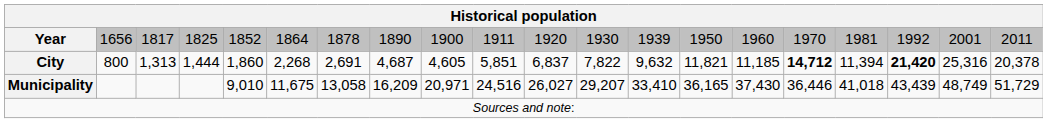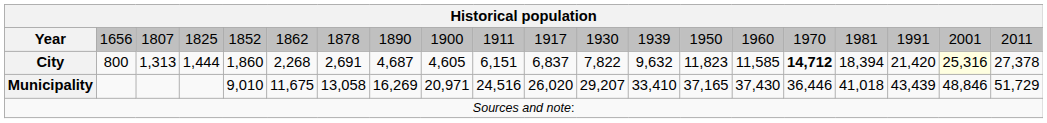Year | column 3: 1817 -> 1807
Year | column 6: 1864 -> 1862
Year | column 11: 1920 -> 1917
Year | column 18: 1992 -> 1991
City | column 10: 5,851 -> 6,151
City | column 14: 11,821 -> 11,823
City | column 15: 11,185 -> 11,585
City | column 17: 11,394 -> 18,394
City | column 18: bold -> normal
City | column 19: no background -> lightyellow background
City | column 20: 20,378 -> 27,378
Municipality | column 8: 16,209 -> 16,269
Municipality | column 11: 26,027 -> 26,020
Municipality | column 14: 36,165 -> 37,165
Municipality | column 19: 48,749 -> 48,846
